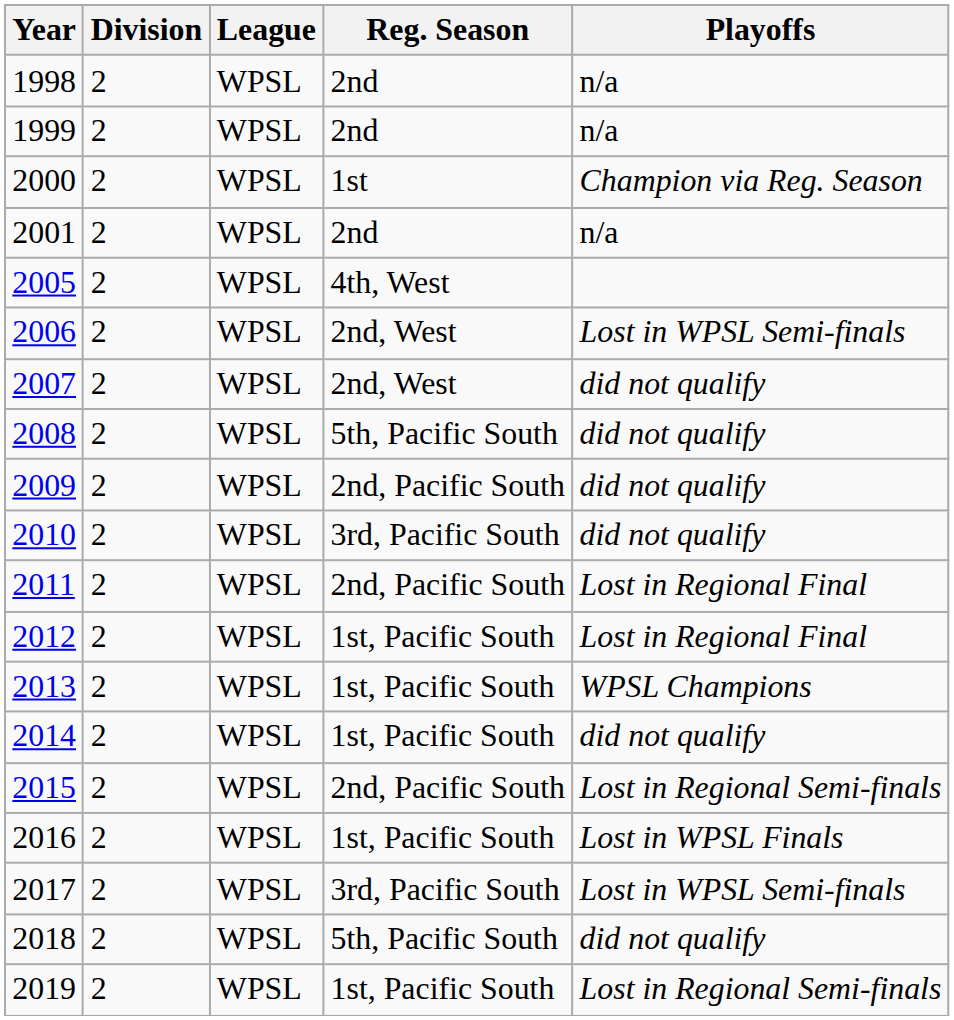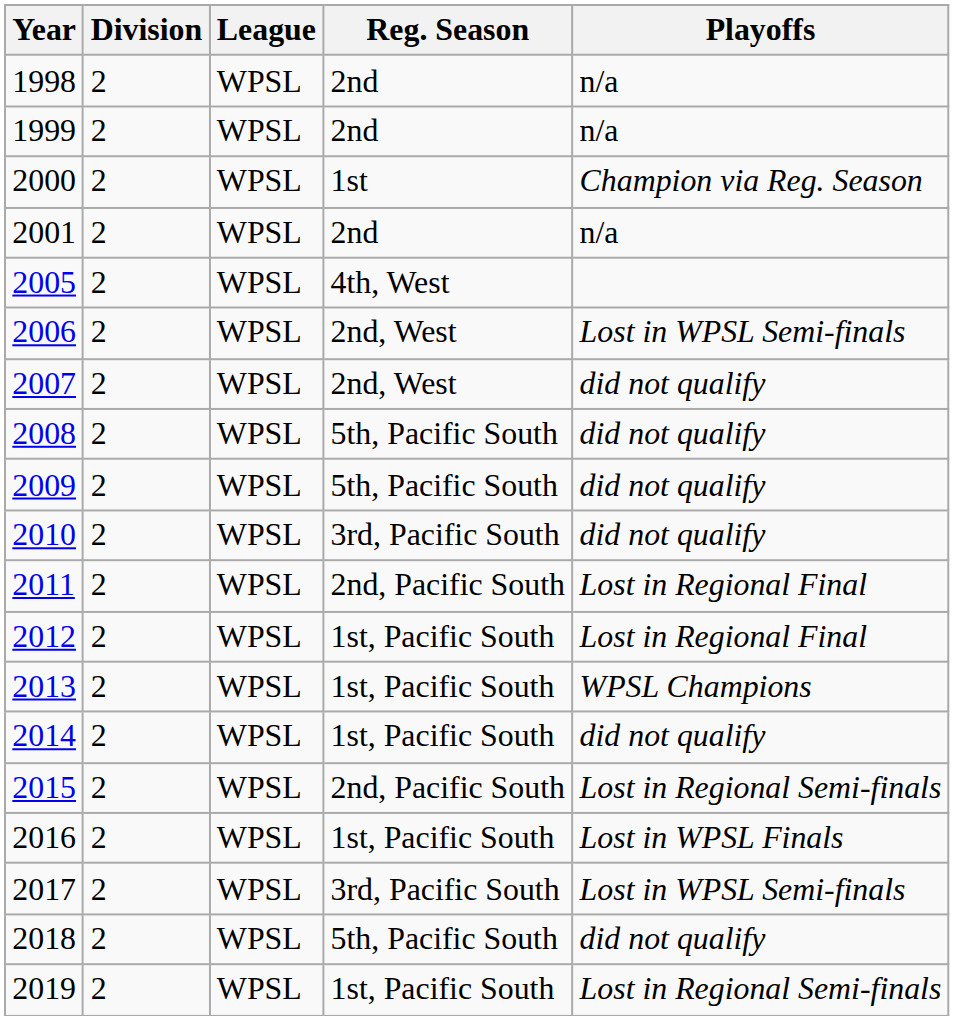2009 | Reg. Season: 2nd, Pacific South -> 5th, Pacific South
